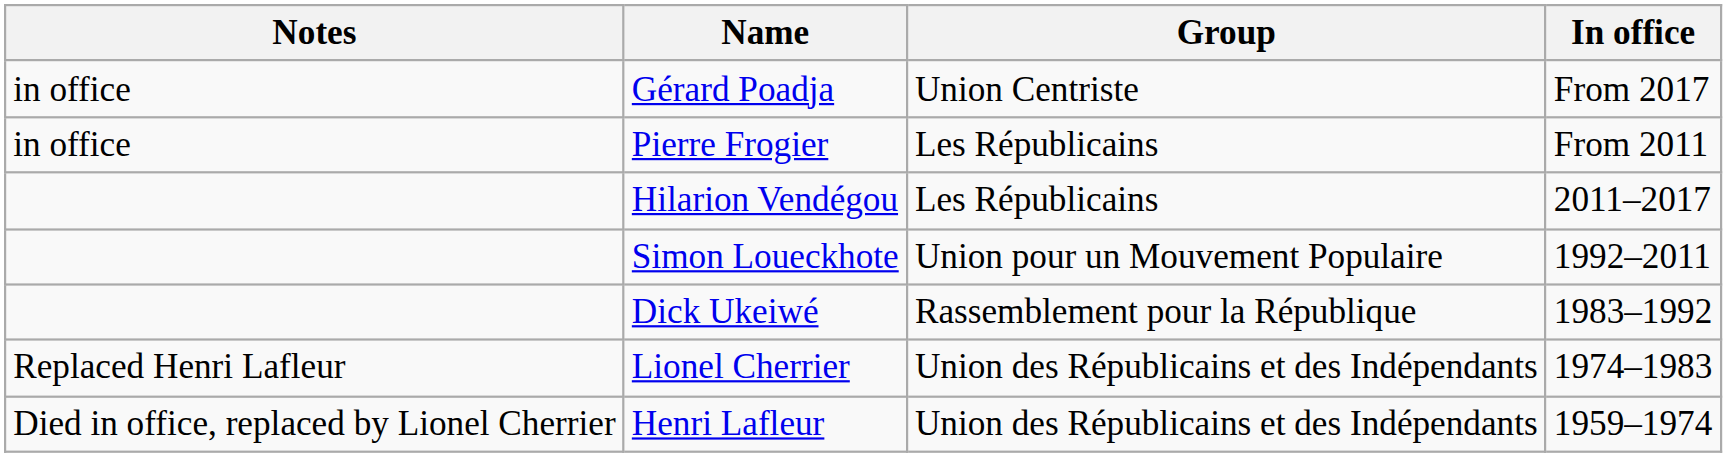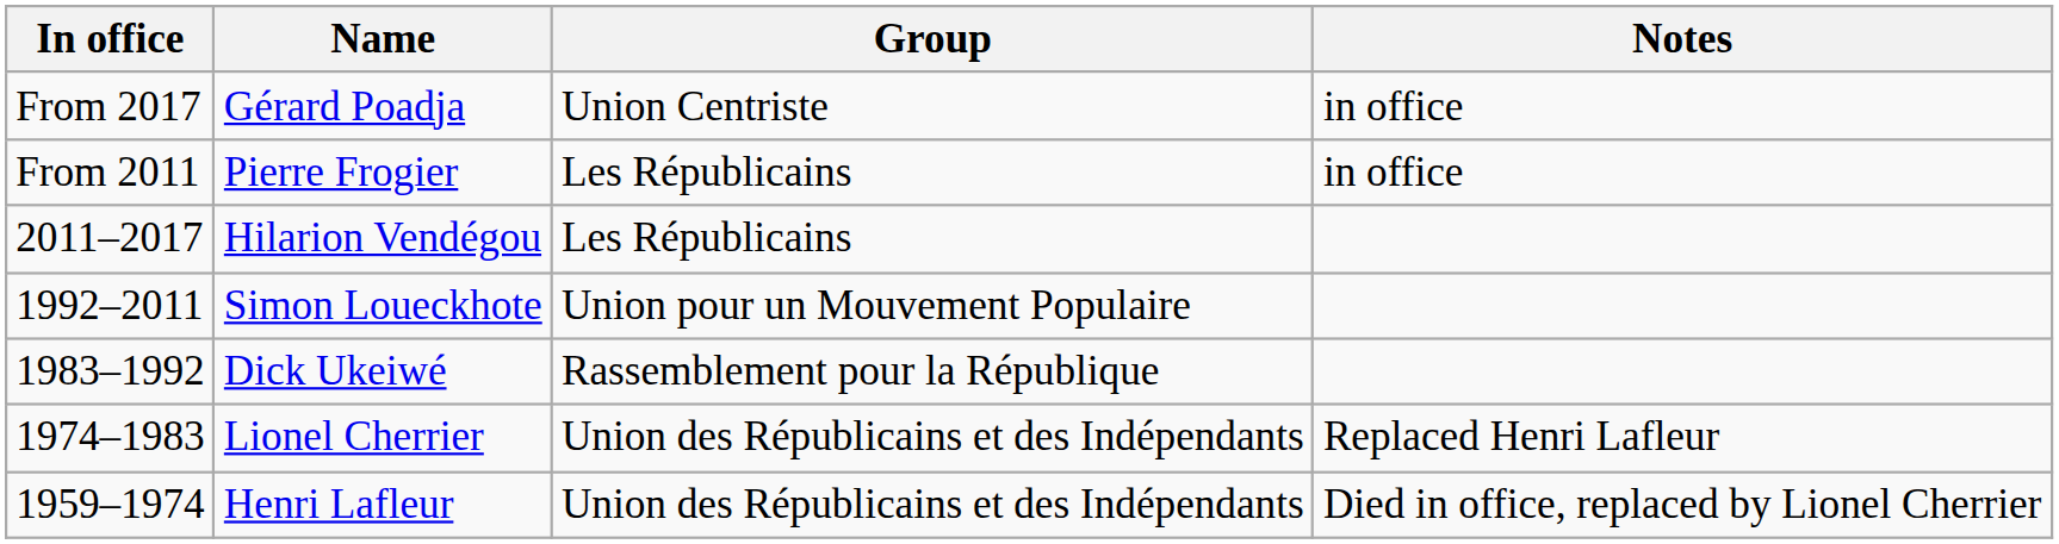columns swapped: In office <-> Notes
